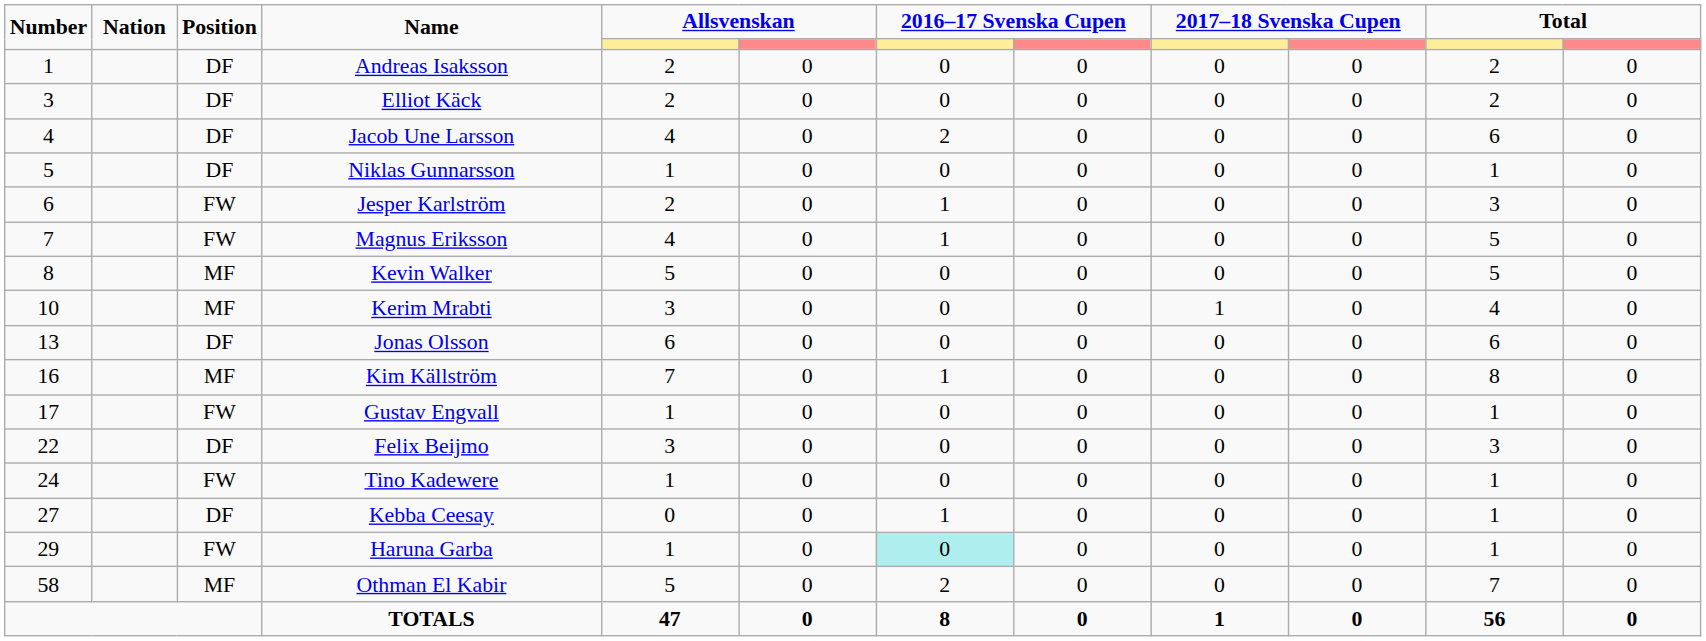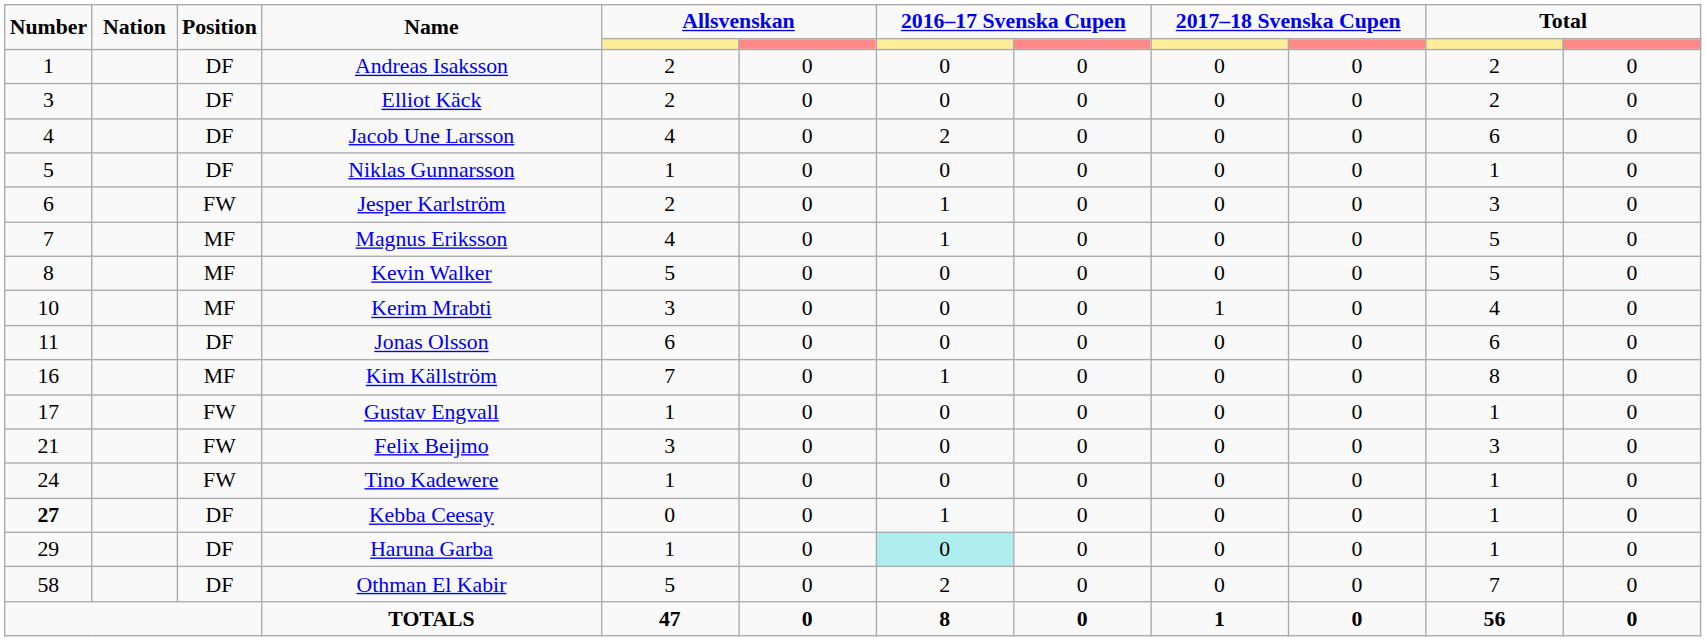Magnus Eriksson | Position: FW -> MF
Jonas Olsson | Number: 13 -> 11
Felix Beijmo | Number: 22 -> 21
Felix Beijmo | Position: DF -> FW
Kebba Ceesay | Number: normal -> bold
Haruna Garba | Position: FW -> DF
Othman El Kabir | Position: MF -> DF
